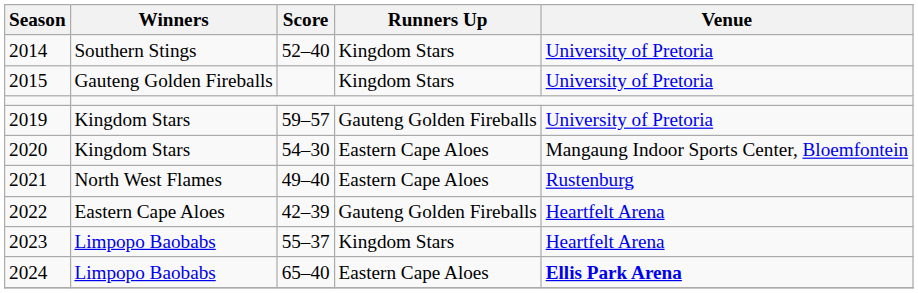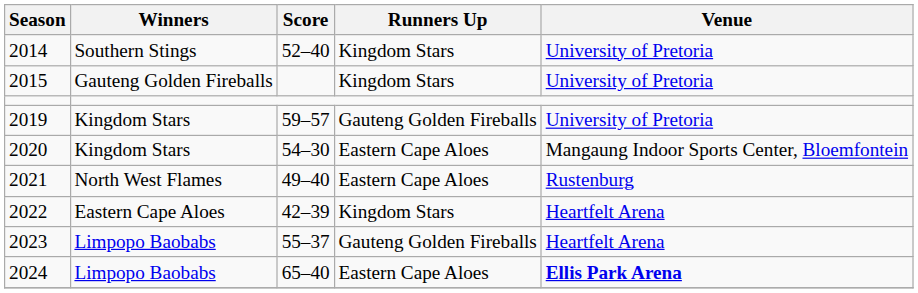2022 | Runners Up: Gauteng Golden Fireballs -> Kingdom Stars
2023 | Runners Up: Kingdom Stars -> Gauteng Golden Fireballs
